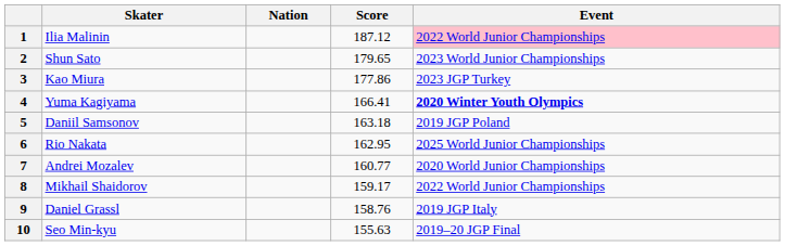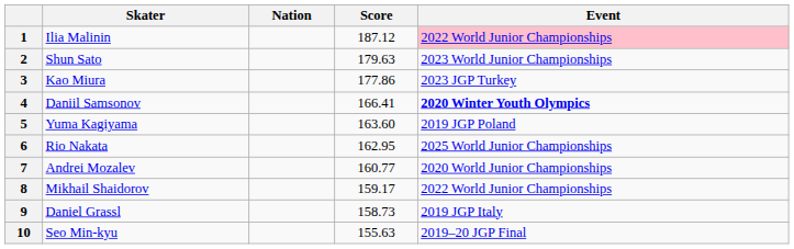2 | Score: 179.65 -> 179.63
4 | Skater: Yuma Kagiyama -> Daniil Samsonov
5 | Skater: Daniil Samsonov -> Yuma Kagiyama
5 | Score: 163.18 -> 163.60
9 | Score: 158.76 -> 158.73
